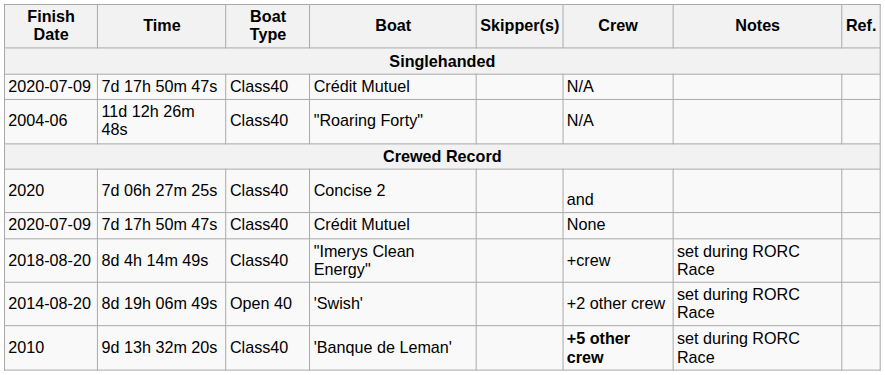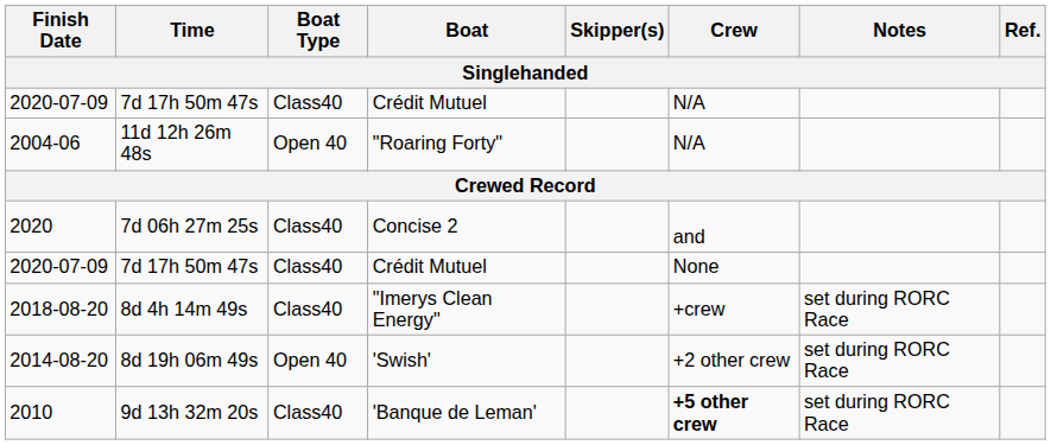2004-06 | Boat Type: Class40 -> Open 40
